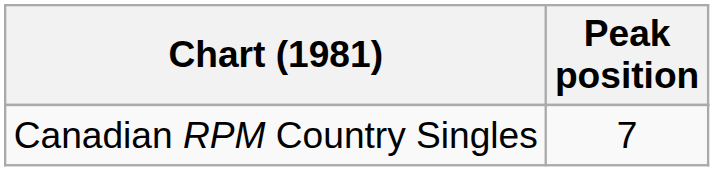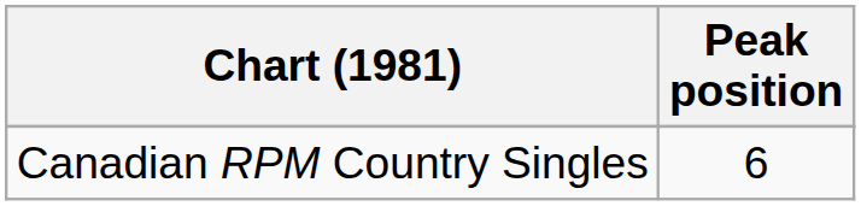Canadian RPM Country Singles | Peak position: 7 -> 6
